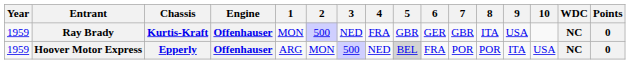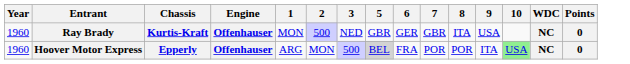- column: 4 | FRA | NED
Ray Brady | Year: 1959 -> 1960
Hoover Motor Express | Year: 1959 -> 1960
Hoover Motor Express | 10: no background -> lightgreen background
